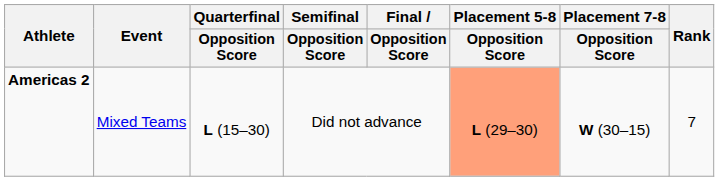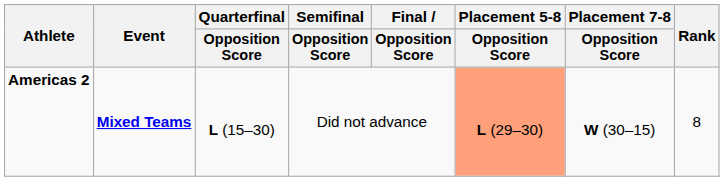Americas 2 | Event: normal -> bold
Americas 2 | Rank: 7 -> 8
